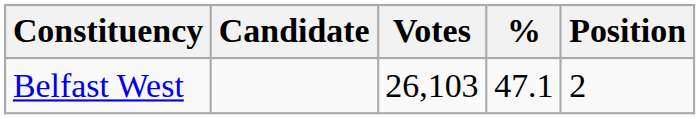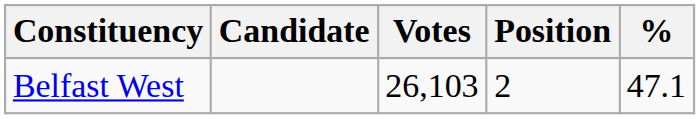columns swapped: % <-> Position
